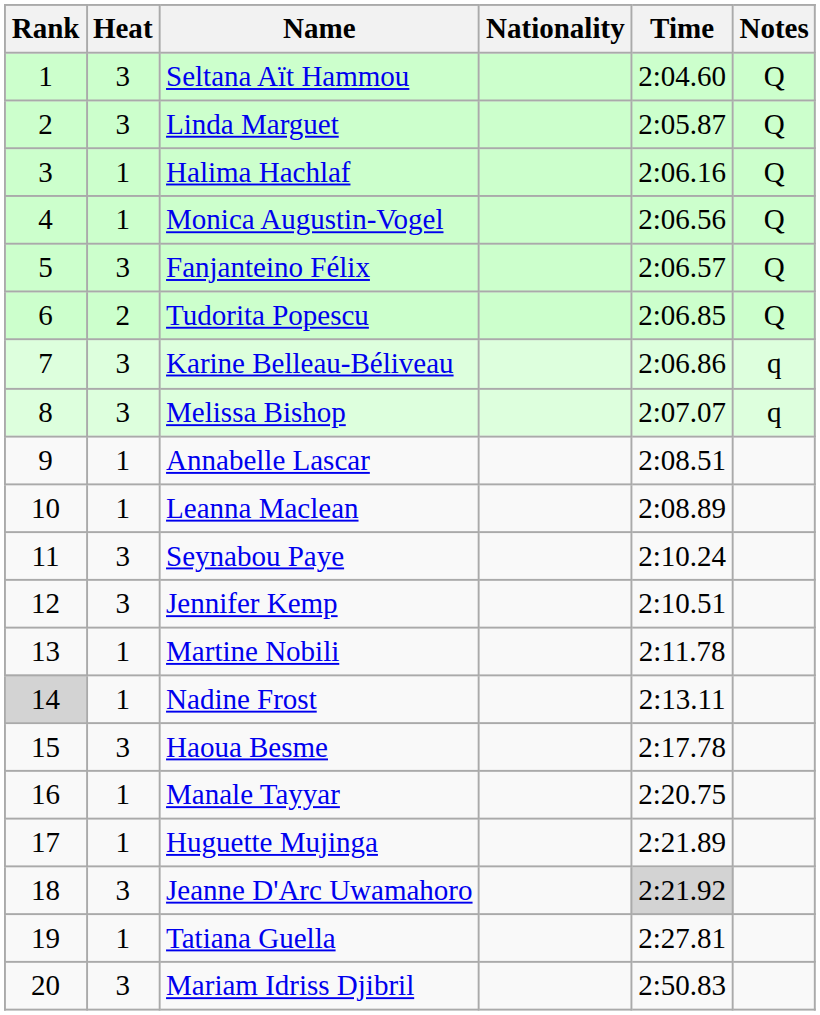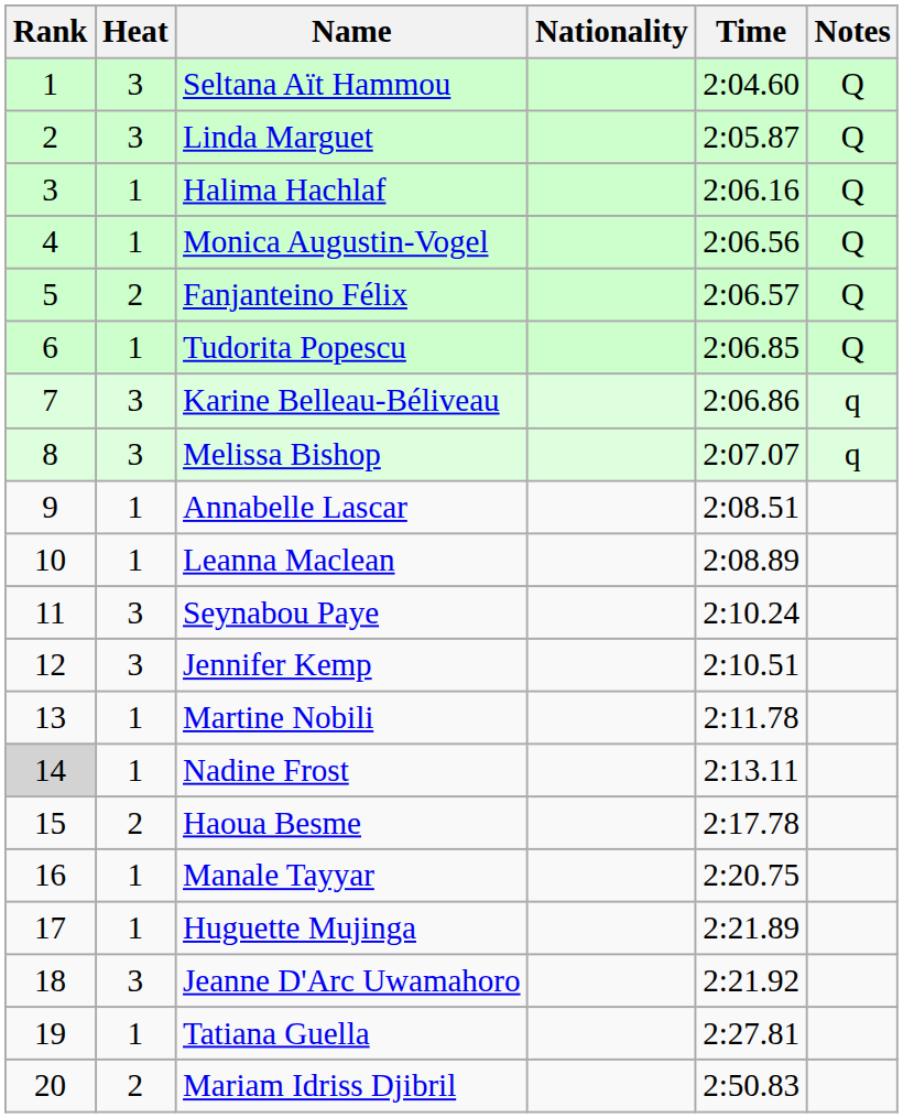Fanjanteino Félix | Heat: 3 -> 2
Tudorita Popescu | Heat: 2 -> 1
Haoua Besme | Heat: 3 -> 2
Jeanne D'Arc Uwamahoro | Time: lightgrey background -> no background
Mariam Idriss Djibril | Heat: 3 -> 2
